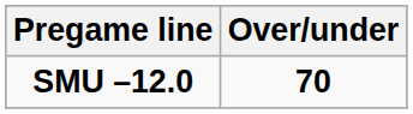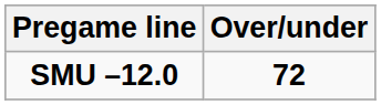SMU –12.0 | Over/under: 70 -> 72
